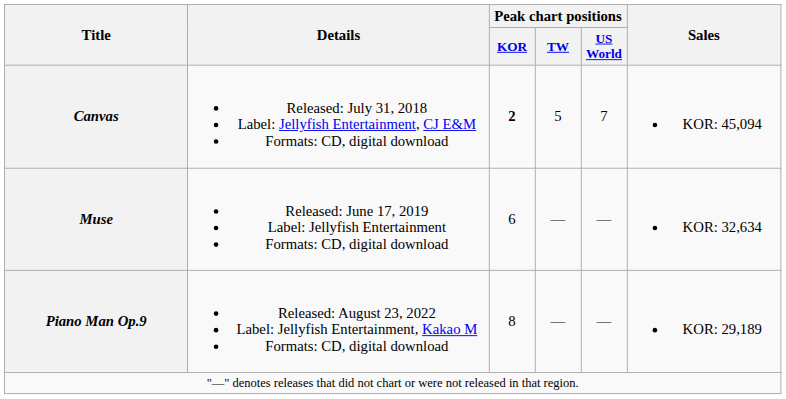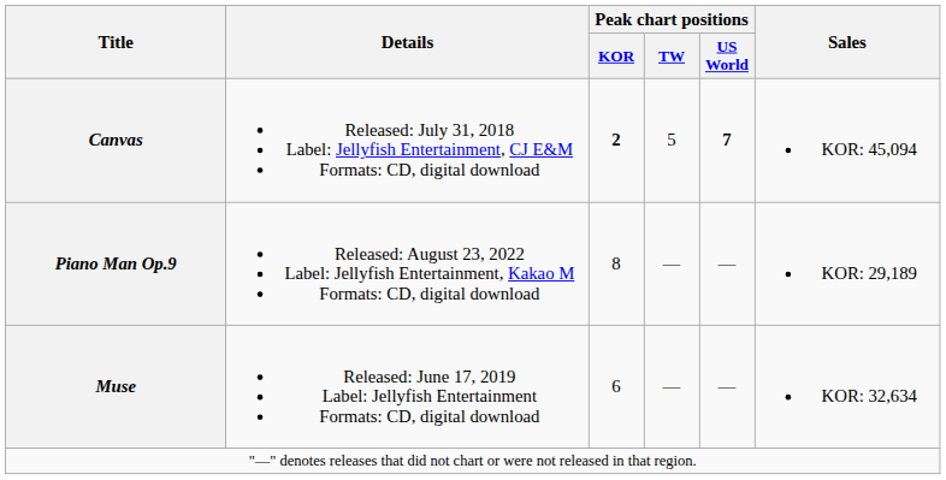Canvas | Peak chart positions / US World: normal -> bold
rows swapped: Muse <-> Piano Man Op.9
